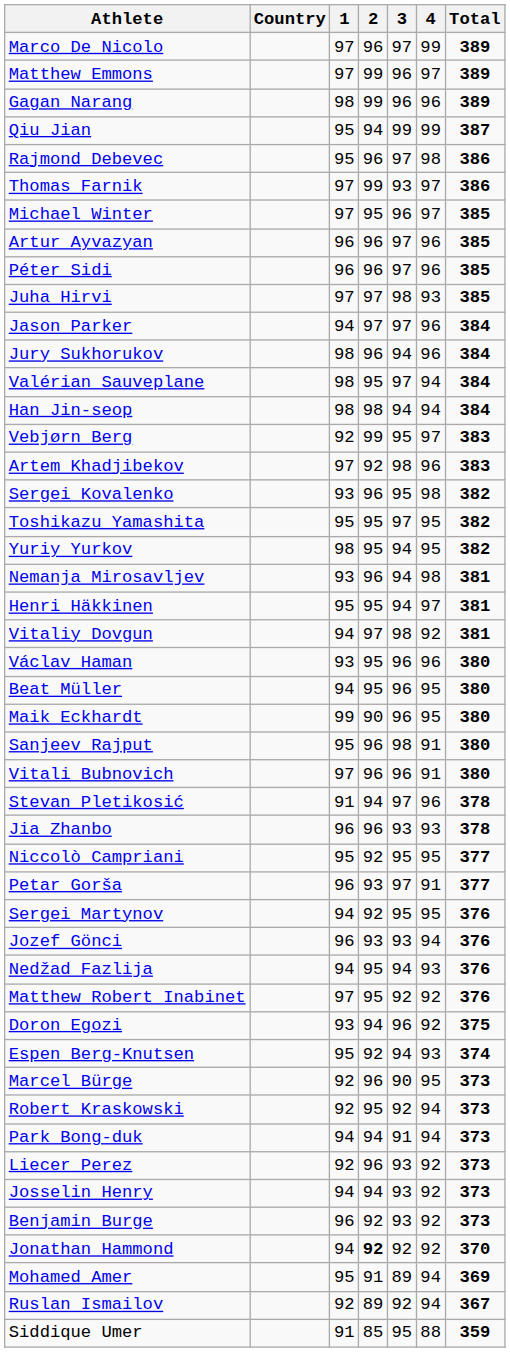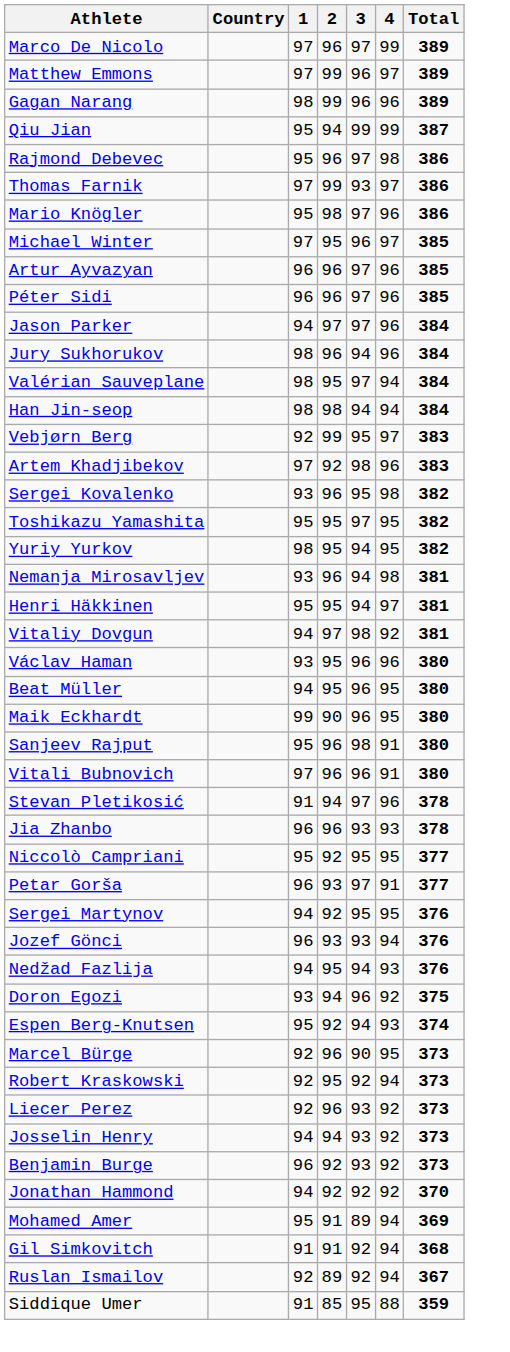+ row: Mario Knögler | 95 | 98 | 97 | 96 | 386
- row: Juha Hirvi | 97 | 97 | 98 | 93 | 385
- row: Matthew Robert Inabinet | 97 | 95 | 92 | 92 | 376
- row: Park Bong-duk | 94 | 94 | 91 | 94 | 373
Jonathan Hammond | 2: bold -> normal
+ row: Gil Simkovitch | 91 | 91 | 92 | 94 | 368
